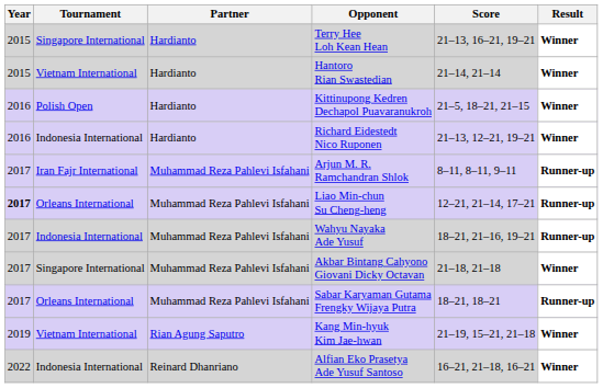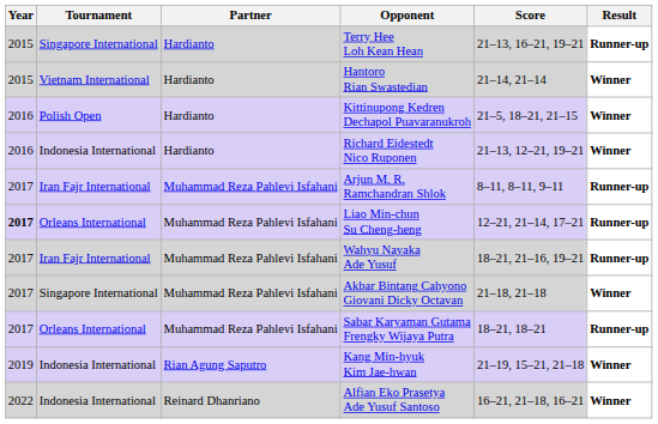Terry Hee Loh Kean Hean | Result: Winner -> Runner-up
Wahyu Nayaka Ade Yusuf | Tournament: Indonesia International -> Iran Fajr International
Kang Min-hyuk Kim Jae-hwan | Tournament: Vietnam International -> Indonesia International
